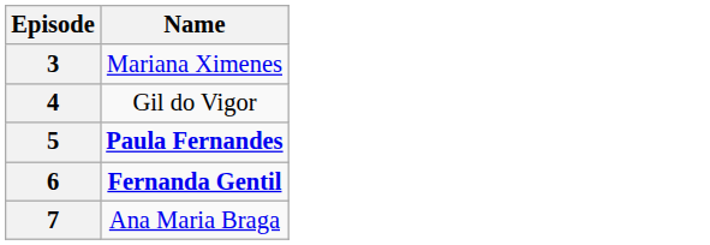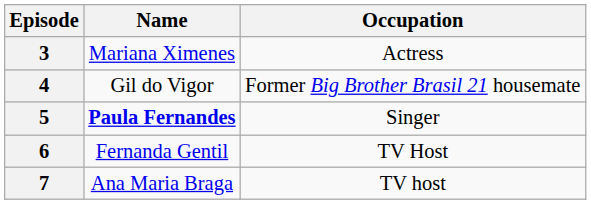+ column: Occupation | Actress | Former Big Brother Brasil 21 housemate | Singer | TV Host | TV host
6 | Name: bold -> normal
